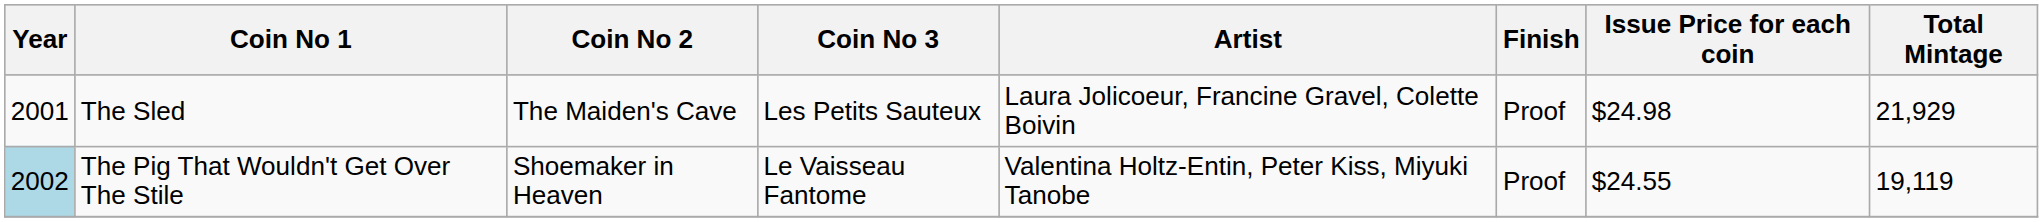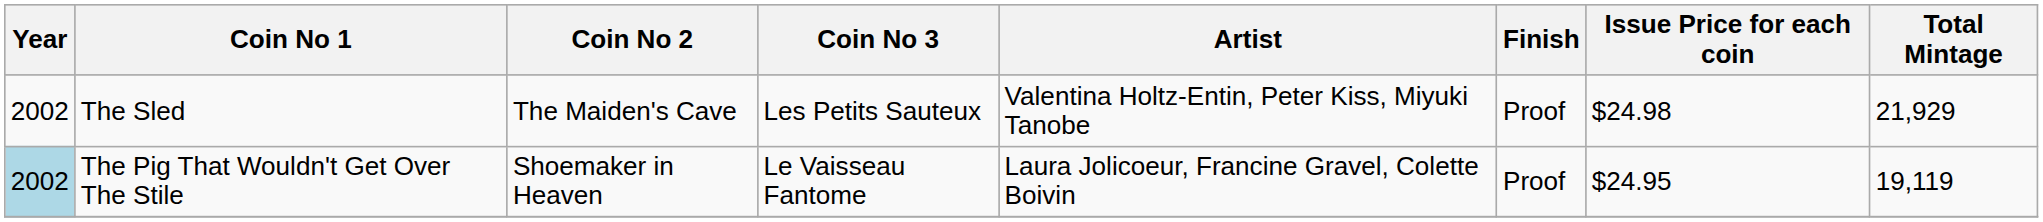The Sled | Year: 2001 -> 2002
The Sled | Artist: Laura Jolicoeur, Francine Gravel, Colette Boivin -> Valentina Holtz-Entin, Peter Kiss, Miyuki Tanobe
The Pig That Wouldn't Get Over The Stile | Artist: Valentina Holtz-Entin, Peter Kiss, Miyuki Tanobe -> Laura Jolicoeur, Francine Gravel, Colette Boivin
The Pig That Wouldn't Get Over The Stile | Issue Price for each coin: $24.55 -> $24.95
